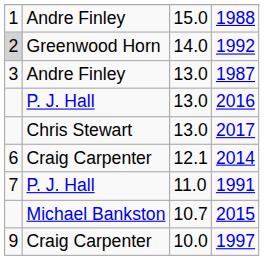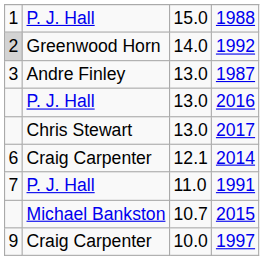1988 | column 2: Andre Finley -> P. J. Hall
